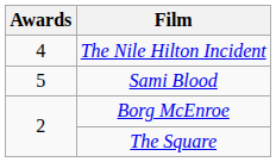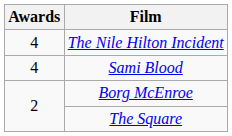Sami Blood | Awards: 5 -> 4
